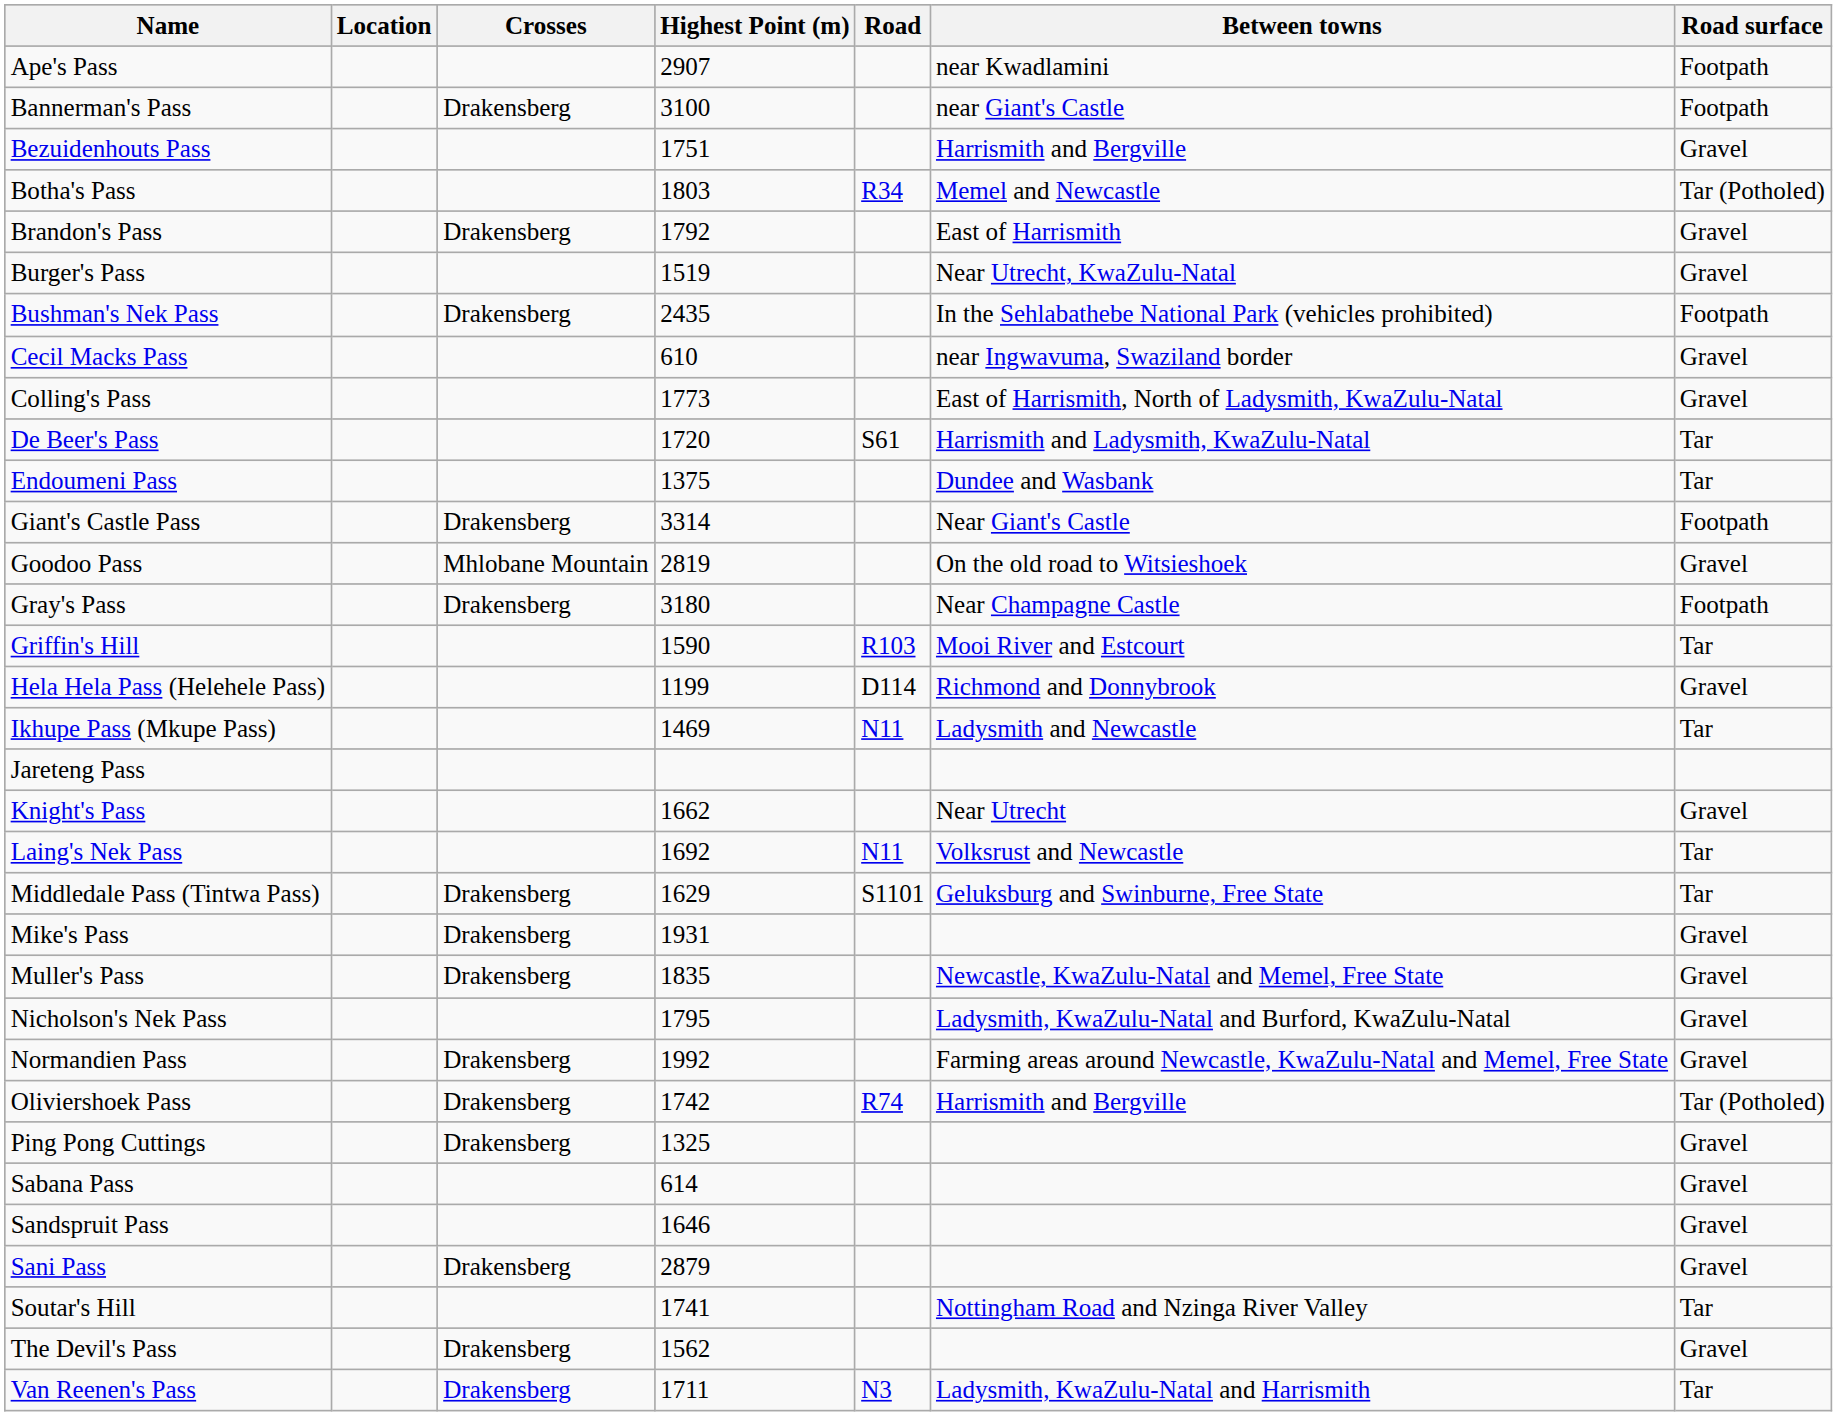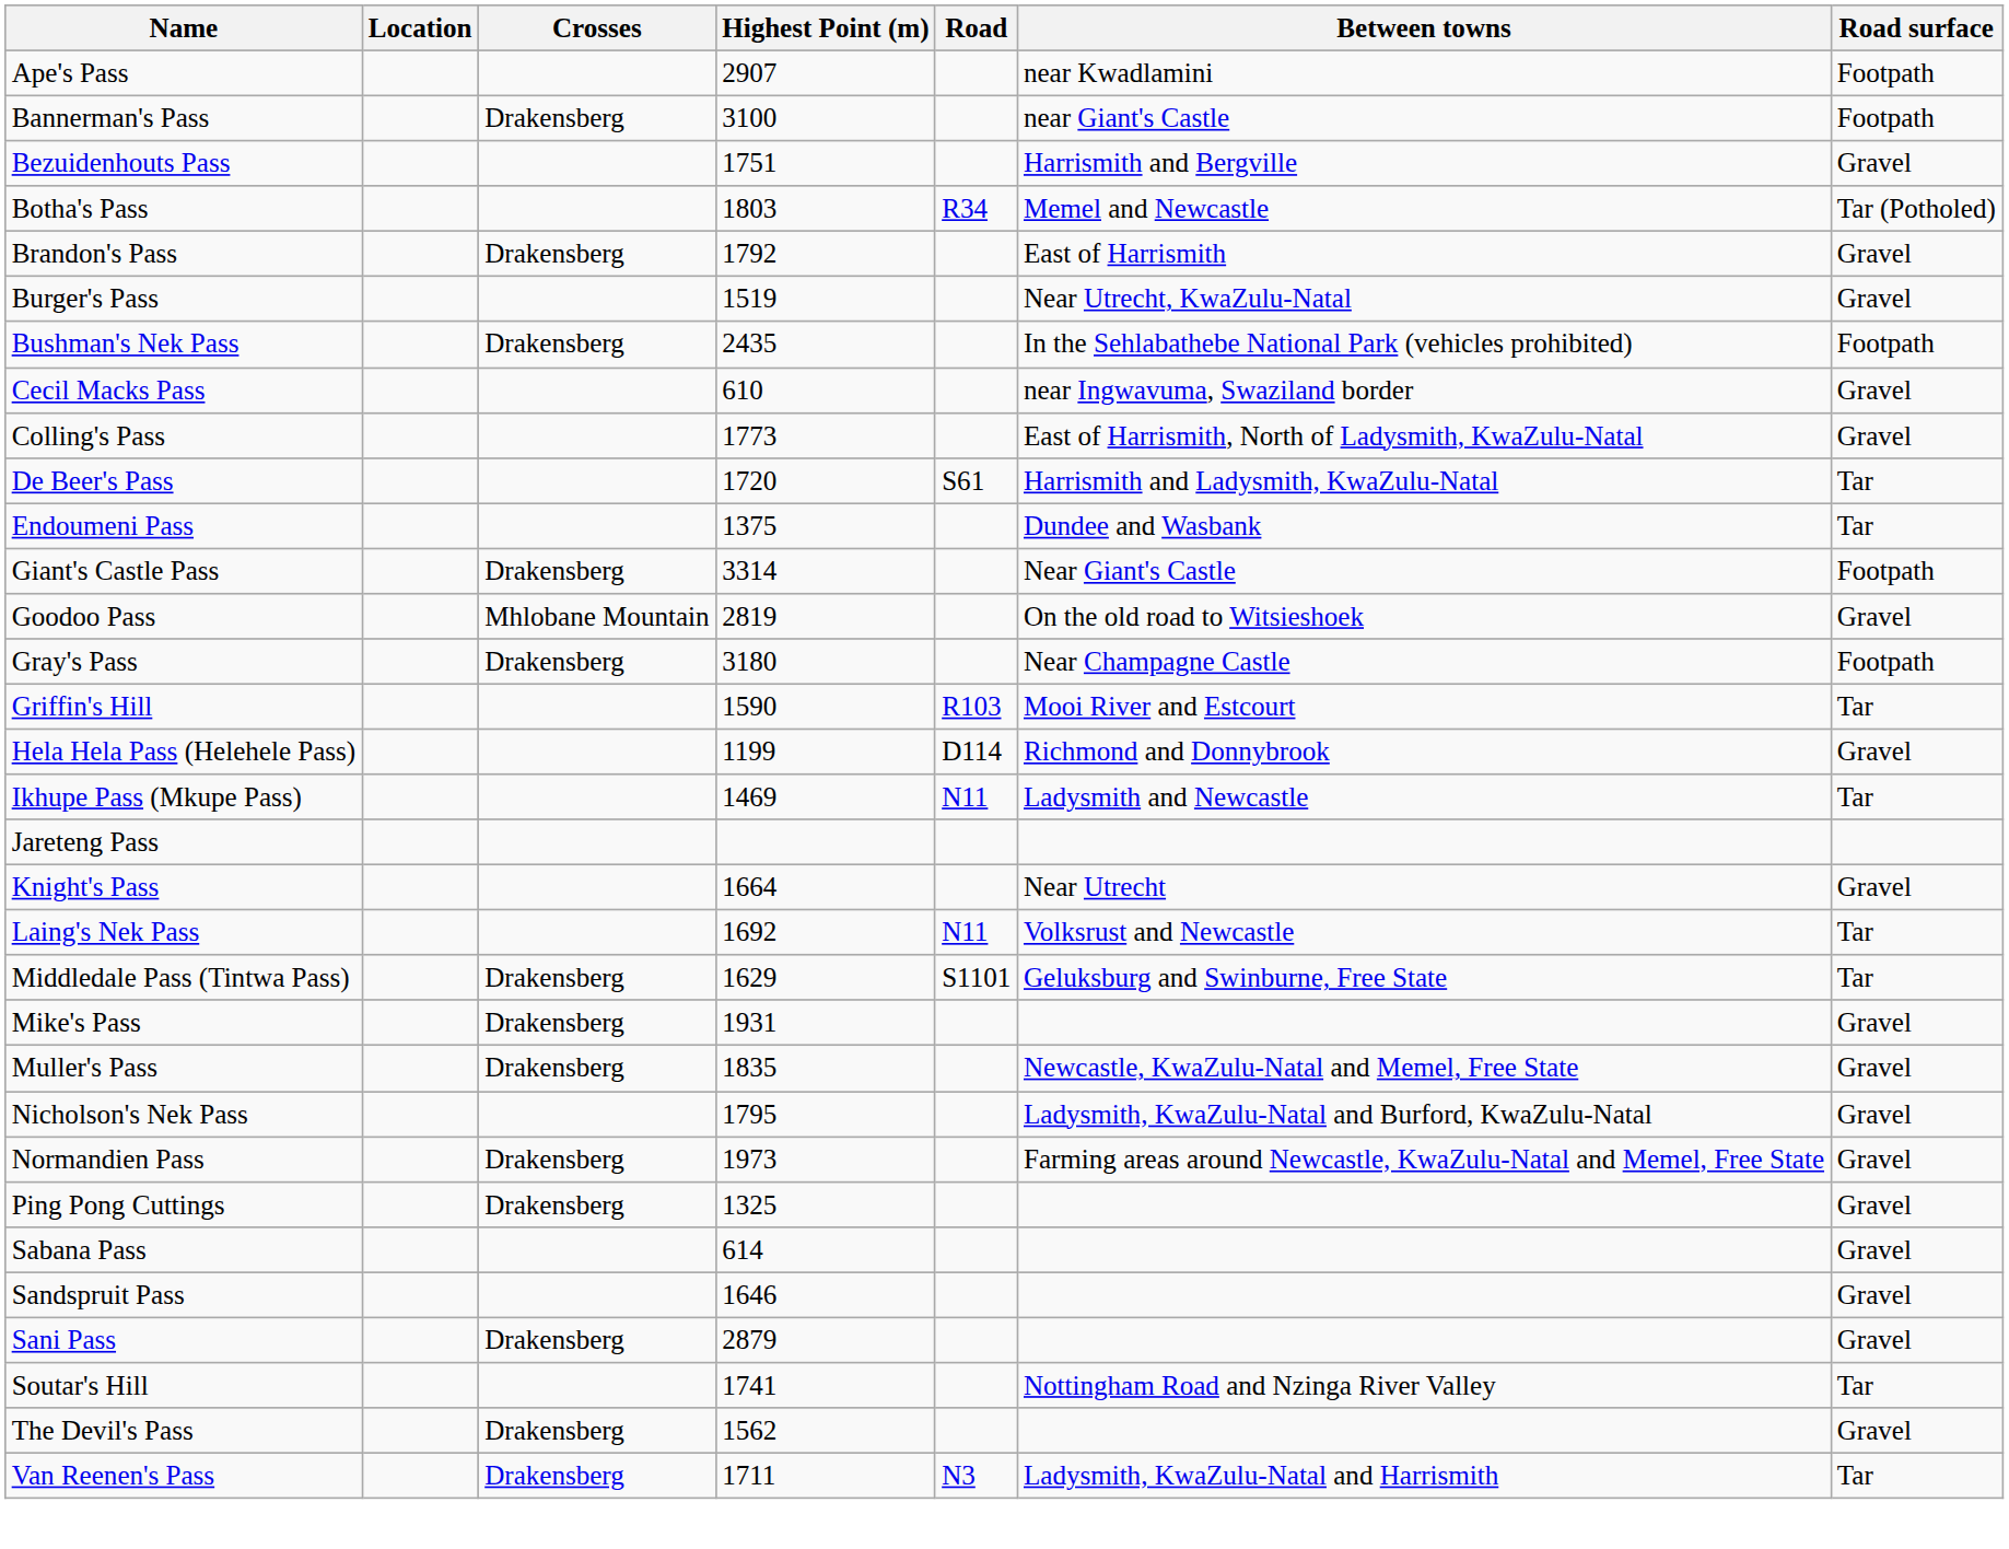Knight's Pass | Highest Point (m): 1662 -> 1664
Normandien Pass | Highest Point (m): 1992 -> 1973
- row: Oliviershoek Pass | Drakensberg | 1742 | R74 | Harrismith and Bergville | Tar (Potholed)
